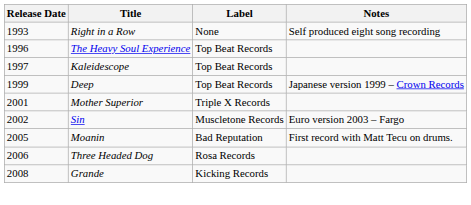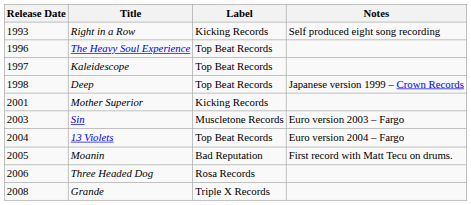Right in a Row | Label: None -> Kicking Records
Deep | Release Date: 1999 -> 1998
Mother Superior | Label: Triple X Records -> Kicking Records
Sin | Release Date: 2002 -> 2003
+ row: 2004 | 13 Violets | Top Beat Records | Euro version 2004 – Fargo
Grande | Label: Kicking Records -> Triple X Records
